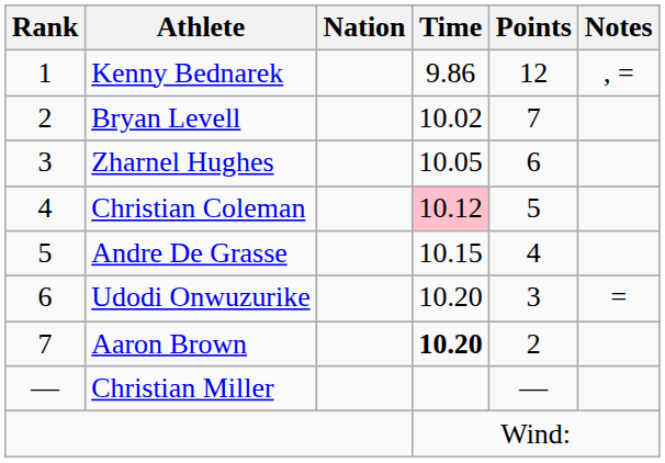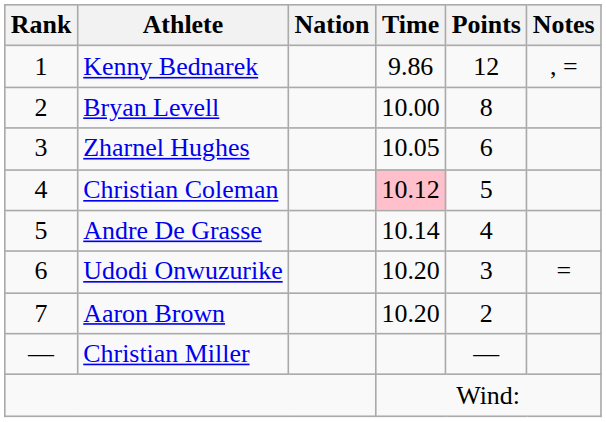Bryan Levell | Time: 10.02 -> 10.00
Bryan Levell | Points: 7 -> 8
Andre De Grasse | Time: 10.15 -> 10.14
Aaron Brown | Time: bold -> normal
